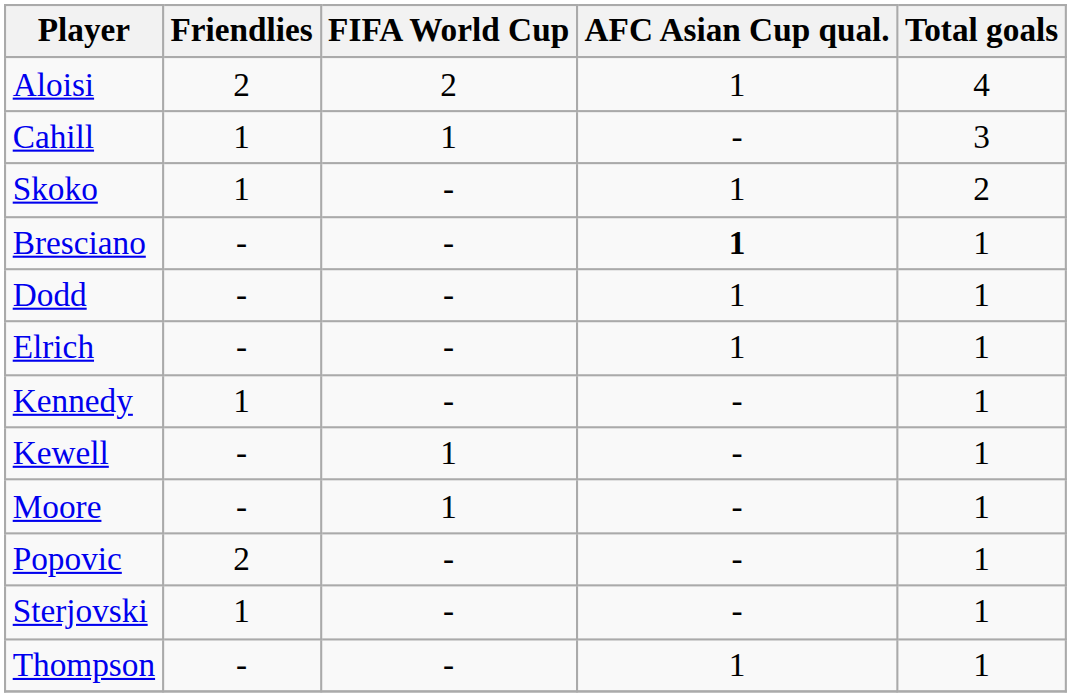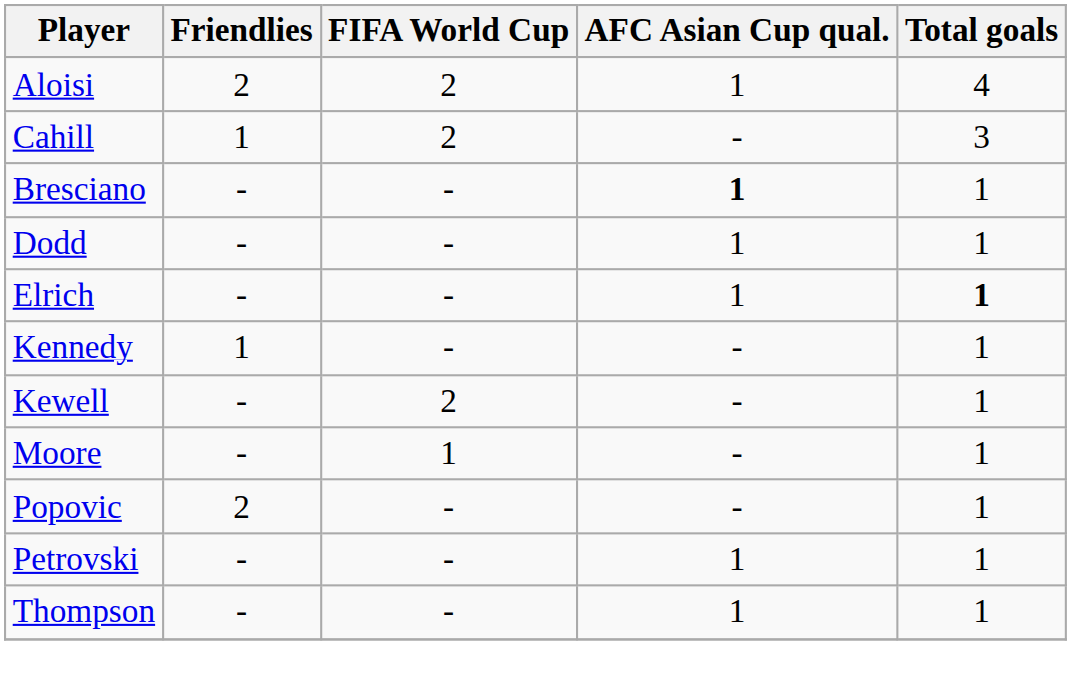Cahill | FIFA World Cup: 1 -> 2
- row: Skoko | 1 | - | 1 | 2
Elrich | Total goals: normal -> bold
Kewell | FIFA World Cup: 1 -> 2
+ row: Petrovski | - | - | 1 | 1
- row: Sterjovski | 1 | - | - | 1
